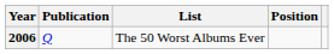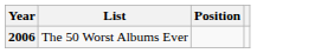- column: Publication | Q
